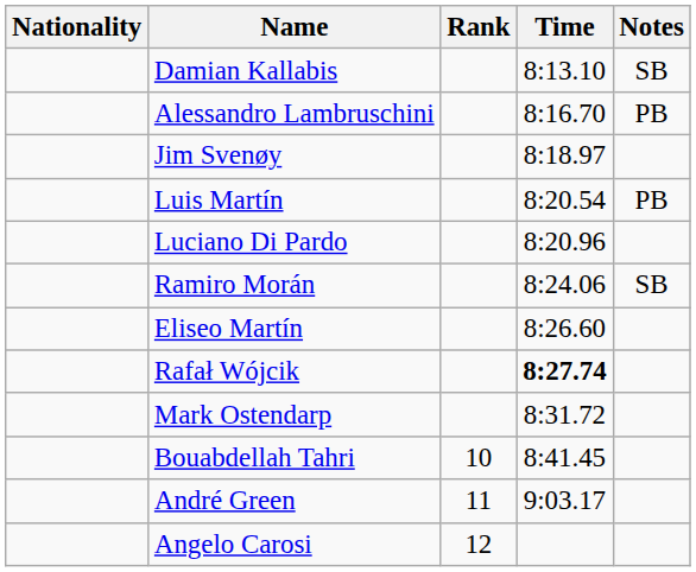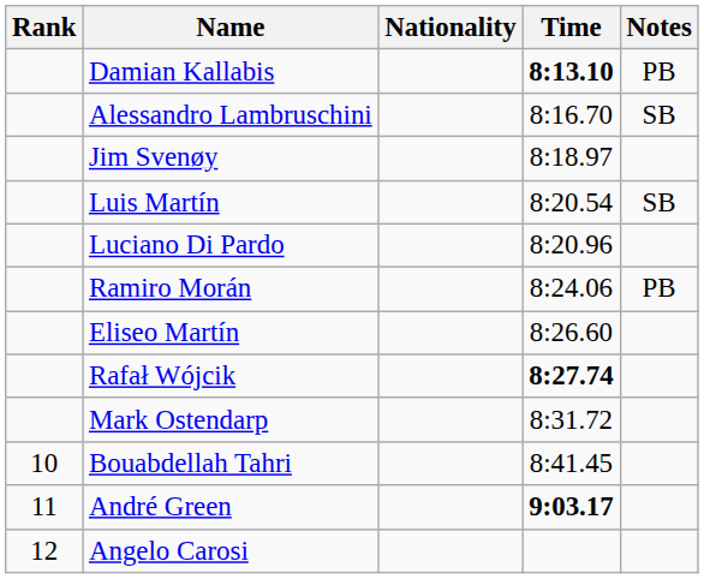columns swapped: Rank <-> Nationality
Damian Kallabis | Time: normal -> bold
Damian Kallabis | Notes: SB -> PB
Alessandro Lambruschini | Notes: PB -> SB
Luis Martín | Notes: PB -> SB
Ramiro Morán | Notes: SB -> PB
André Green | Time: normal -> bold
